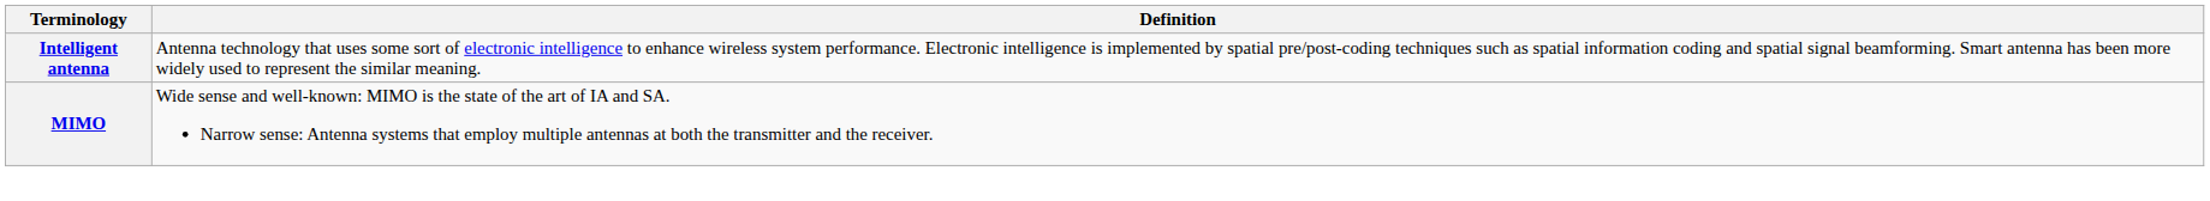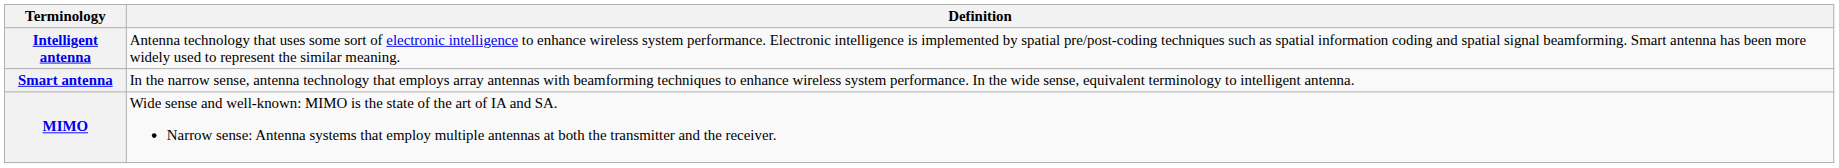+ row: Smart antenna | In the narrow sense, antenna technology that employs array antennas with beamforming techniques to enhance wireless system performance. In the wide sense, equivalent terminology to intelligent antenna.
